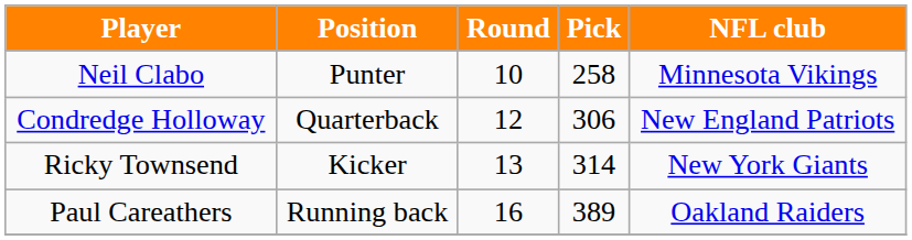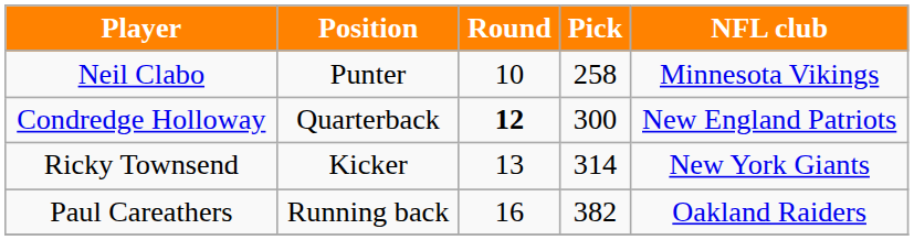Condredge Holloway | Round: normal -> bold
Condredge Holloway | Pick: 306 -> 300
Paul Careathers | Pick: 389 -> 382
